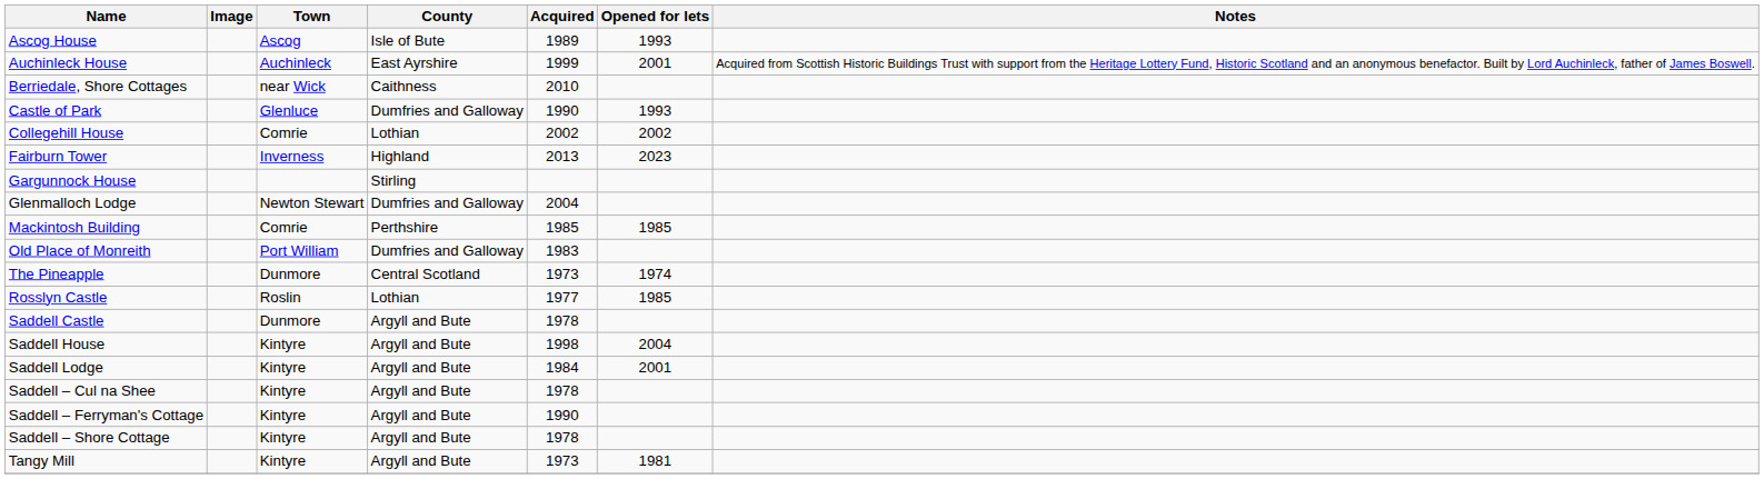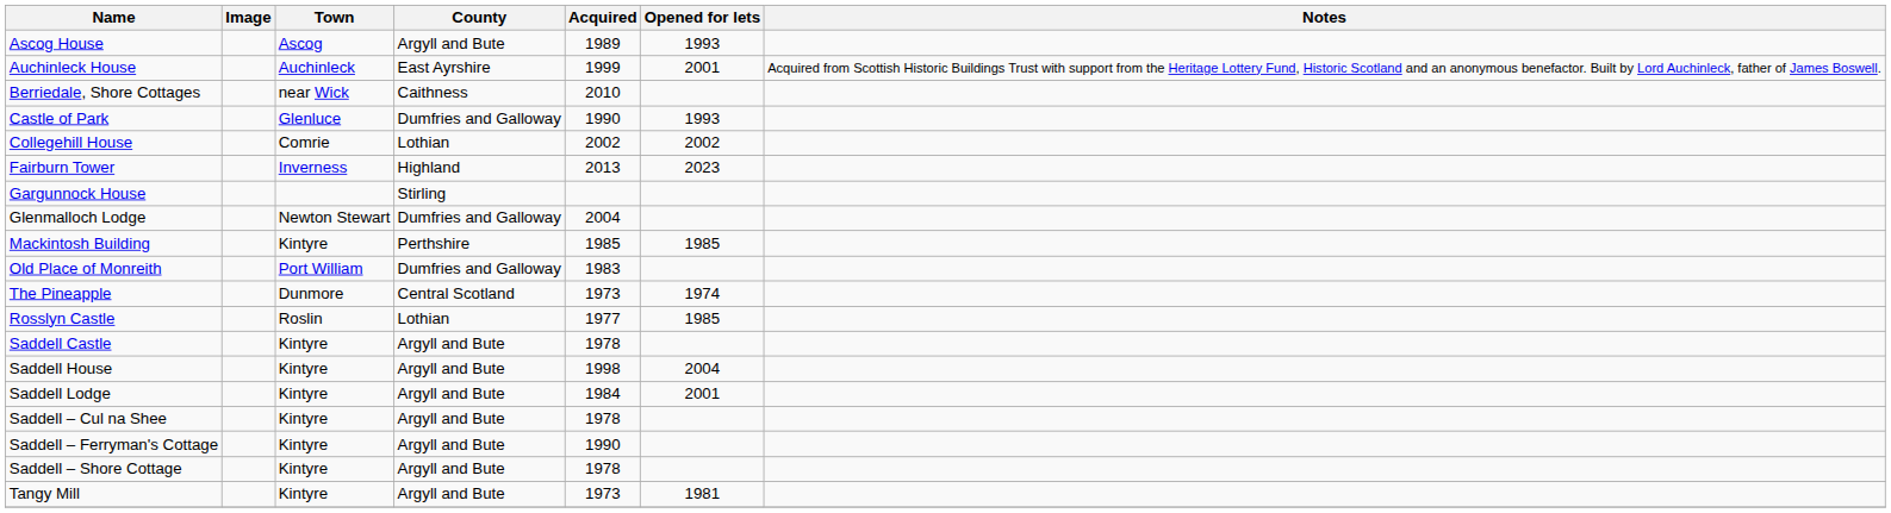Ascog House | County: Isle of Bute -> Argyll and Bute
Mackintosh Building | Town: Comrie -> Kintyre
Saddell Castle | Town: Dunmore -> Kintyre
